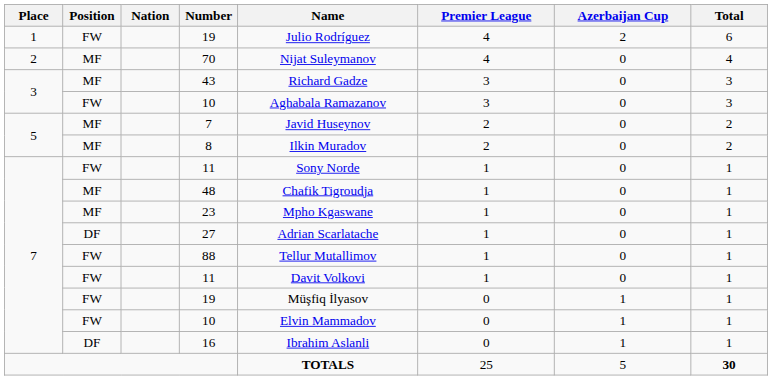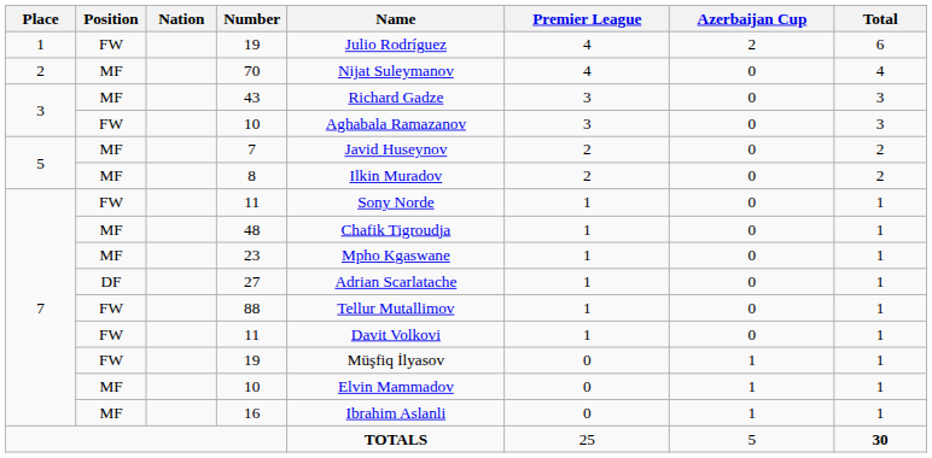7 / 10 | Position: FW -> MF
16 | Position: DF -> MF
